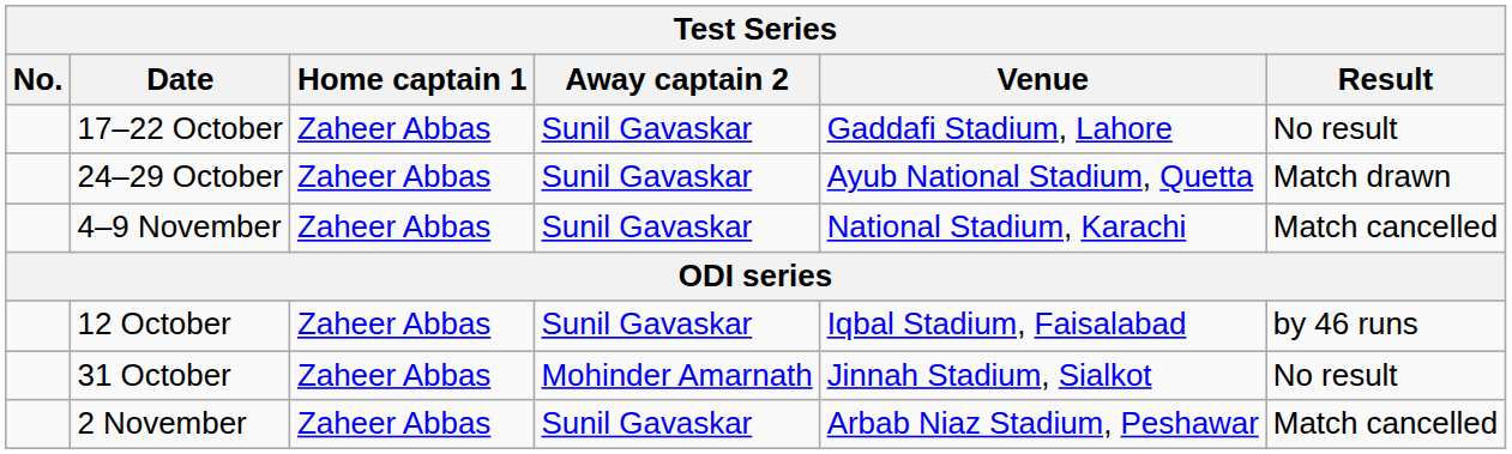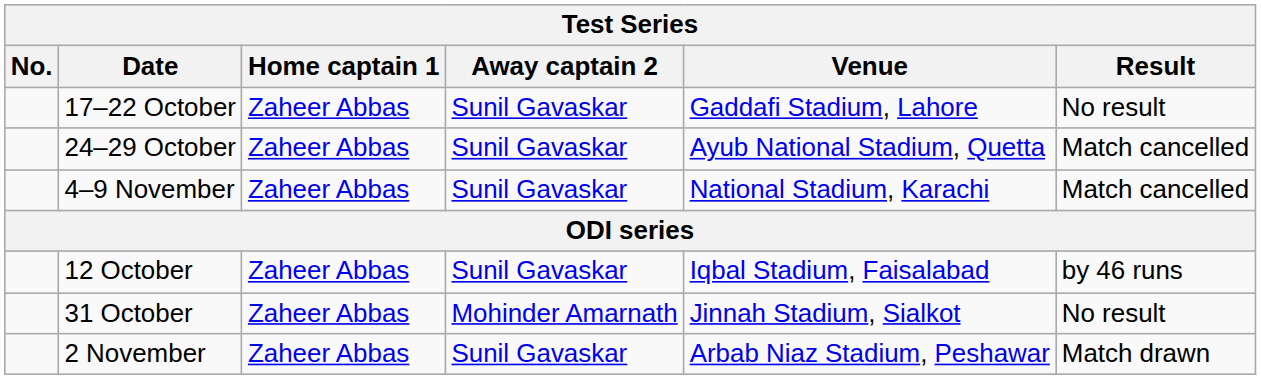24–29 October | Result: Match drawn -> Match cancelled
2 November | Result: Match cancelled -> Match drawn
